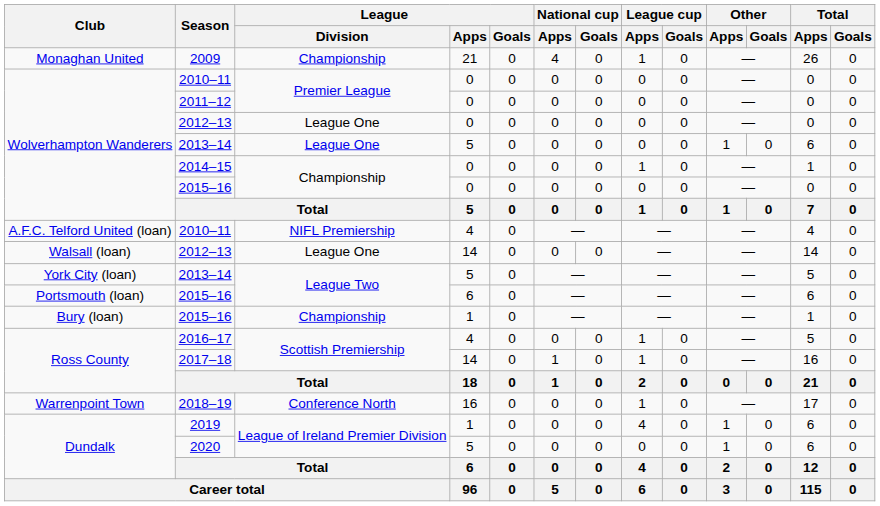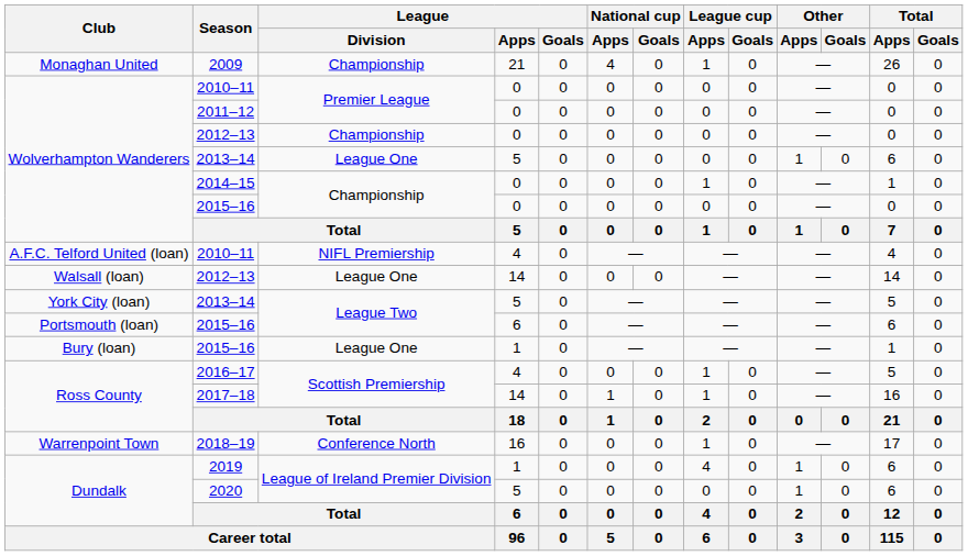Wolverhampton Wanderers / 2012–13 | League / Division: League One -> Championship
Bury (loan) / 2015–16 | League / Division: Championship -> League One
